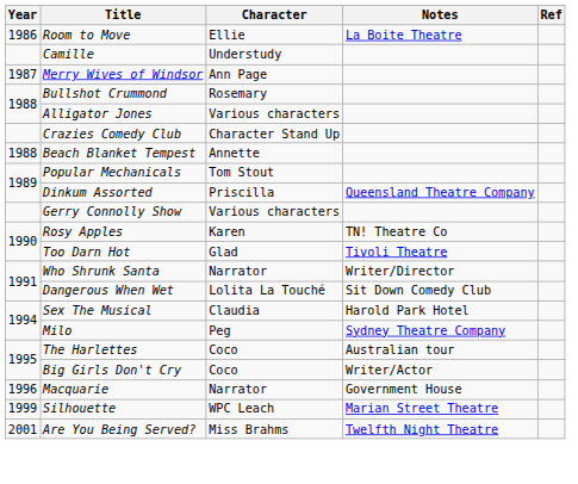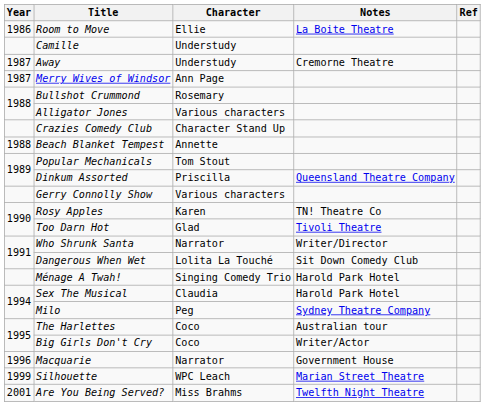+ row: 1987 | Away | Understudy | Cremorne Theatre
+ row: Ménage A Twah! | Singing Comedy Trio | Harold Park Hotel
